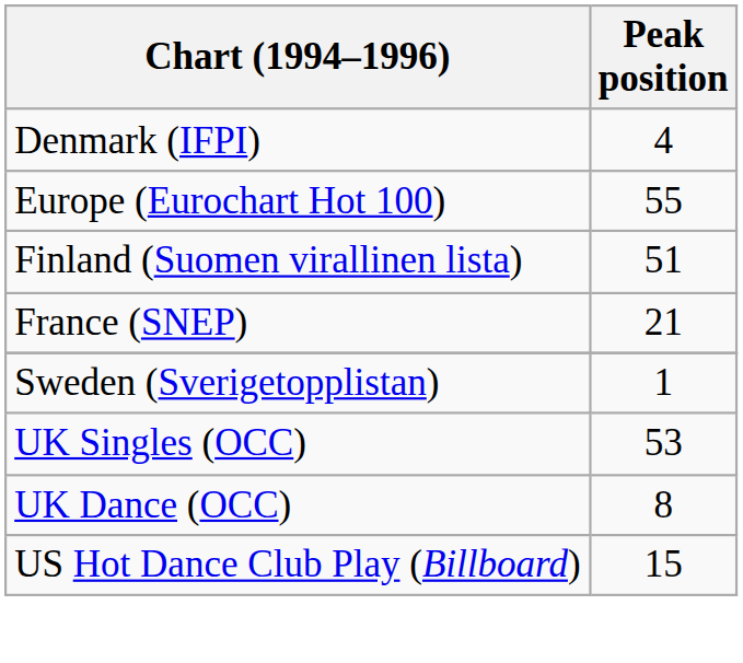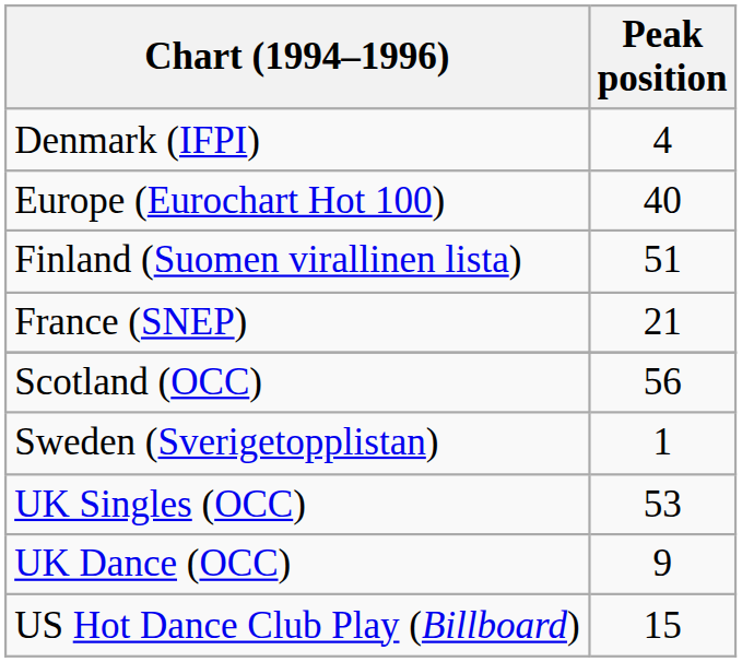Europe (Eurochart Hot 100) | Peak position: 55 -> 40
+ row: Scotland (OCC) | 56
UK Dance (OCC) | Peak position: 8 -> 9
